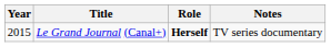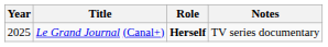Le Grand Journal (Canal+) | Year: 2015 -> 2025
